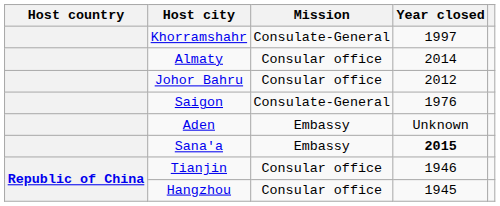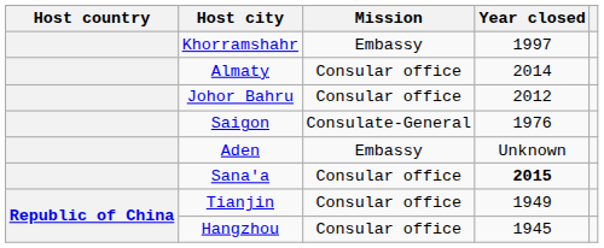Khorramshahr | Mission: Consulate-General -> Embassy
Sana'a | Mission: Embassy -> Consular office
Tianjin | Year closed: 1946 -> 1949
